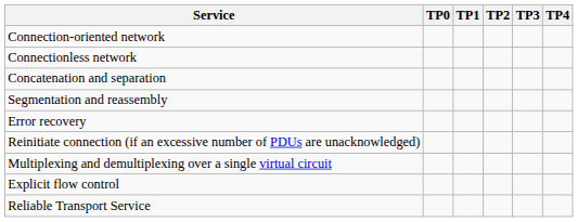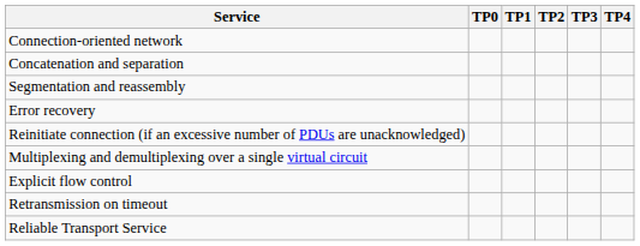- row: Connectionless network
+ row: Retransmission on timeout
